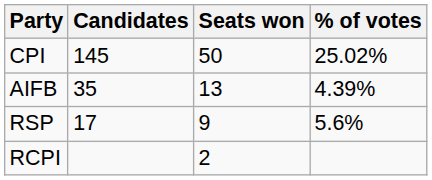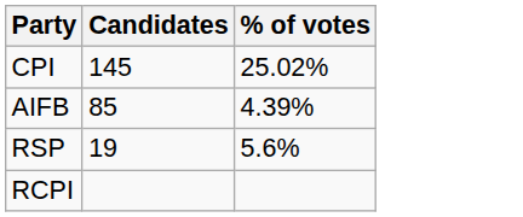- column: Seats won | 50 | 13 | 9 | 2
AIFB | Candidates: 35 -> 85
RSP | Candidates: 17 -> 19
